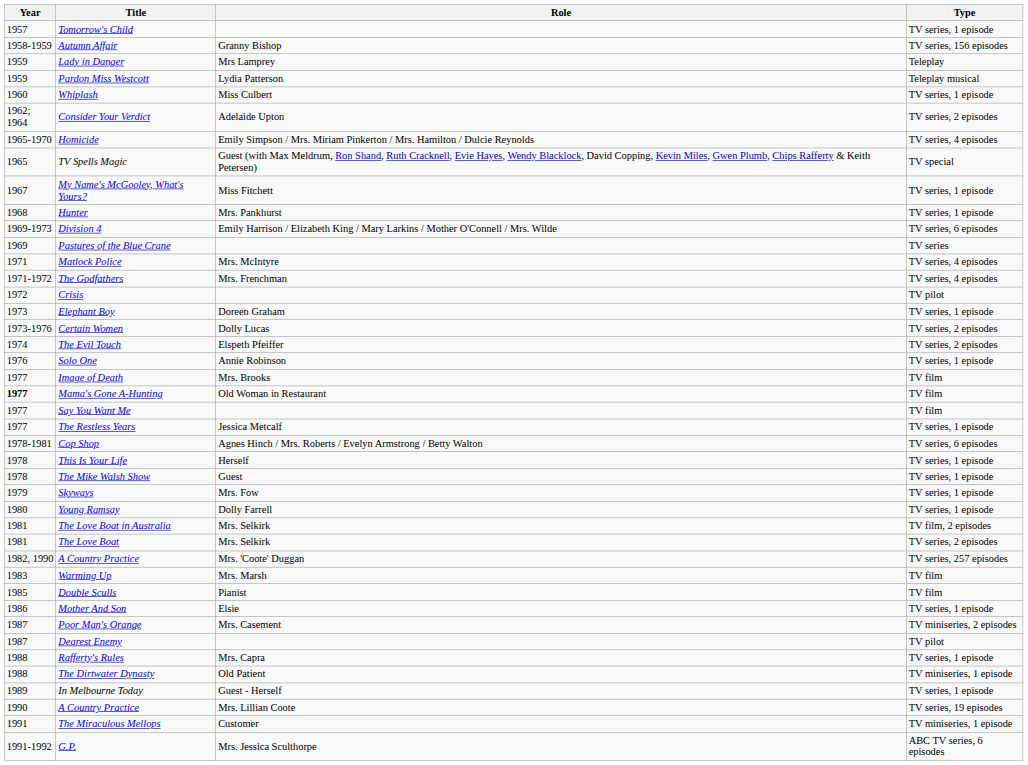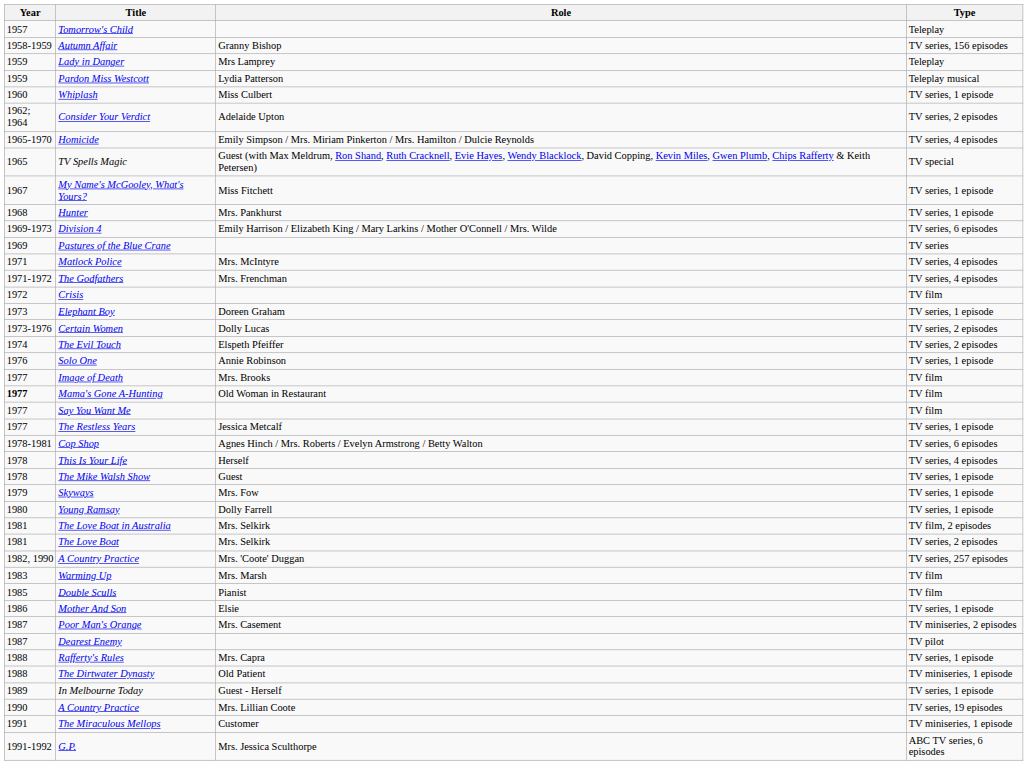Tomorrow's Child | Type: TV series, 1 episode -> Teleplay
Crisis | Type: TV pilot -> TV film
This Is Your Life | Type: TV series, 1 episode -> TV series, 4 episodes
